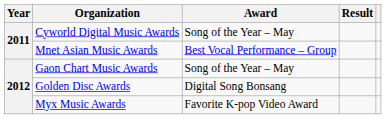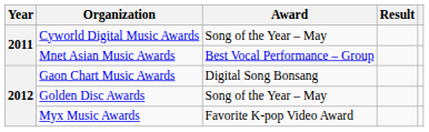Gaon Chart Music Awards | Award: Song of the Year – May -> Digital Song Bonsang
Golden Disc Awards | Award: Digital Song Bonsang -> Song of the Year – May
